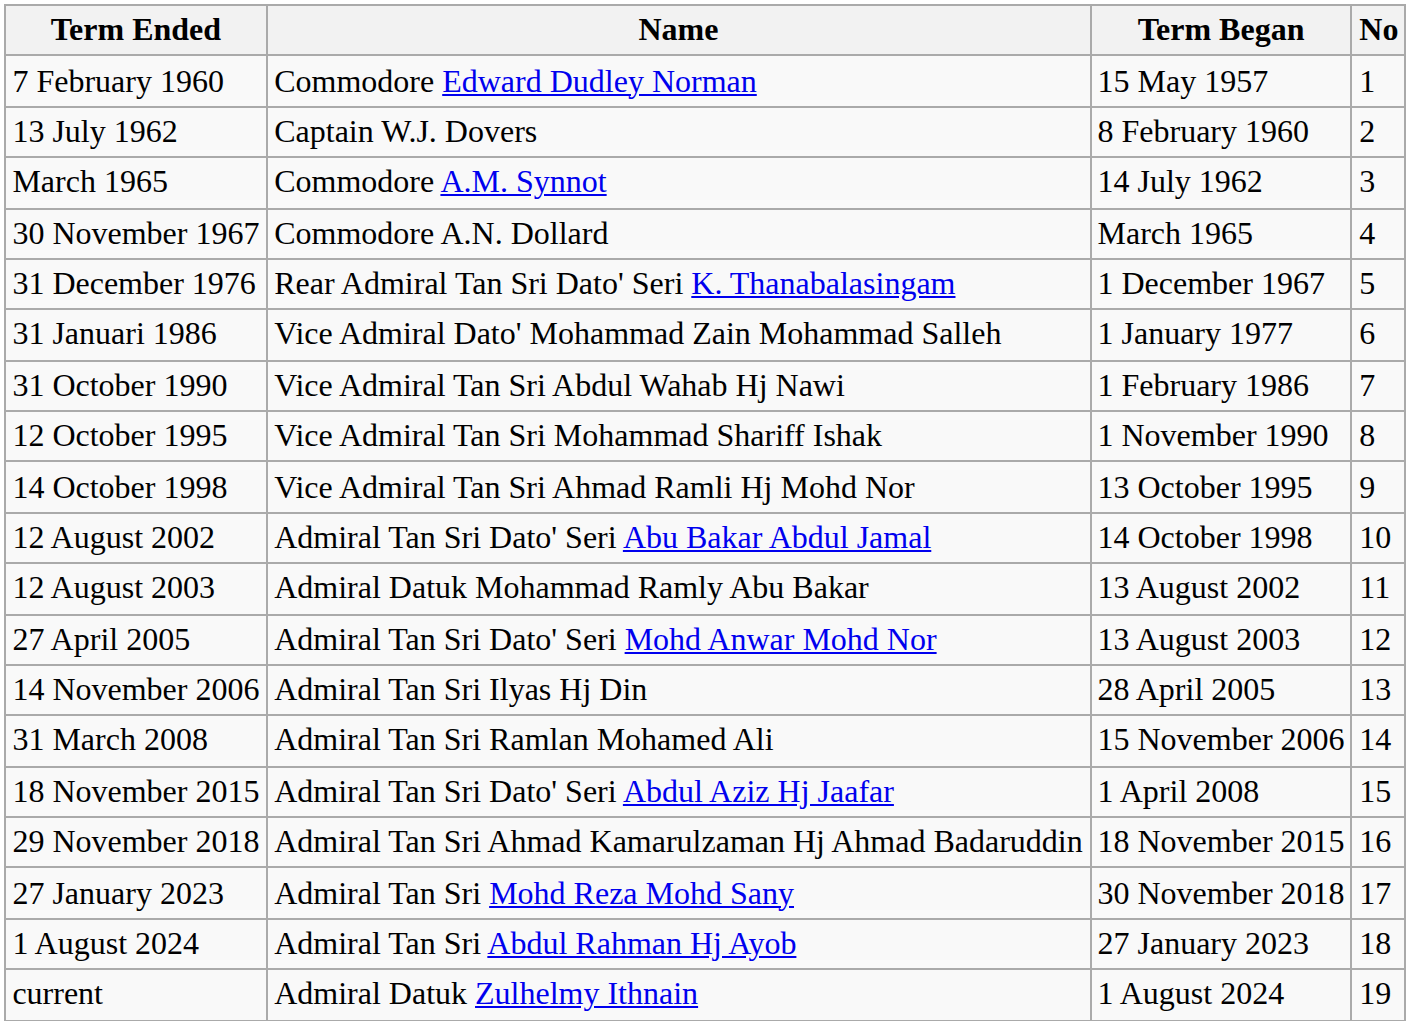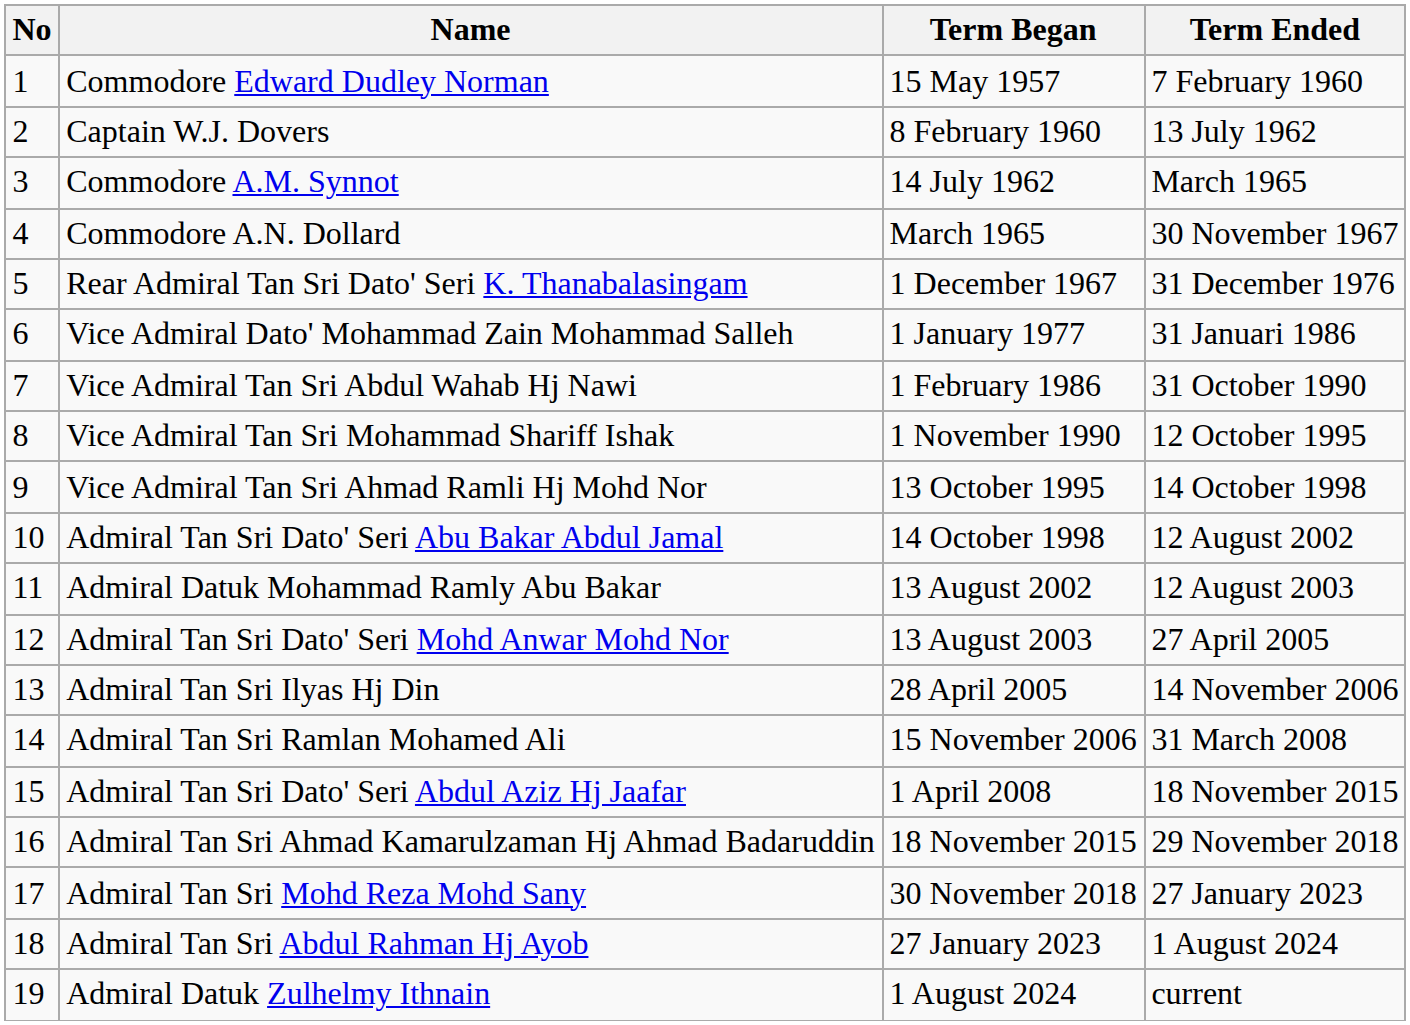columns swapped: No <-> Term Ended
